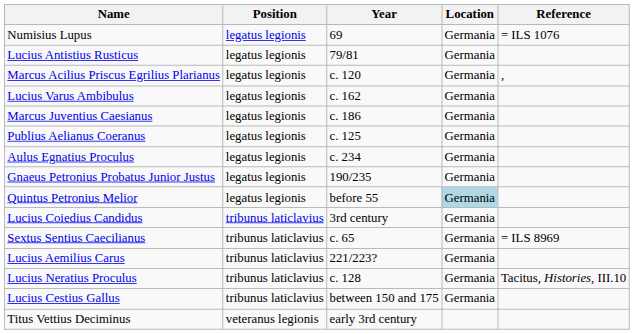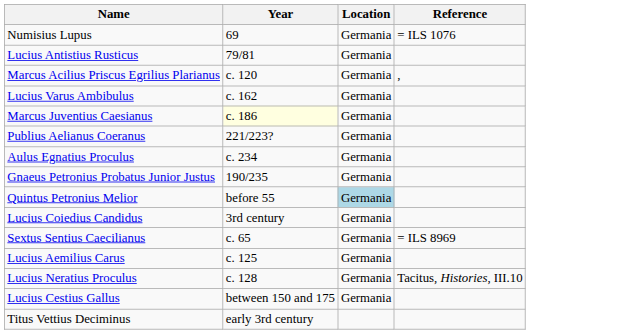- column: Position | legatus legionis | legatus legionis | legatus legionis | legatus legionis | legatus legionis | legatus legionis | legatus legionis | legatus legionis | legatus legionis | tribunus laticlavius | tribunus laticlavius | tribunus laticlavius | tribunus laticlavius | tribunus laticlavius | veteranus legionis
Marcus Juventius Caesianus | Year: no background -> lightyellow background
Publius Aelianus Coeranus | Year: c. 125 -> 221/223?
Lucius Aemilius Carus | Year: 221/223? -> c. 125
